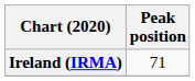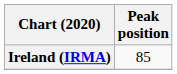Ireland (IRMA) | Peak position: 71 -> 85
